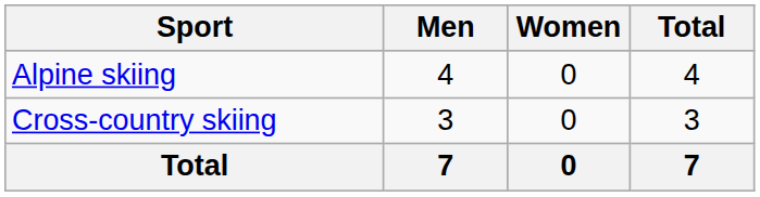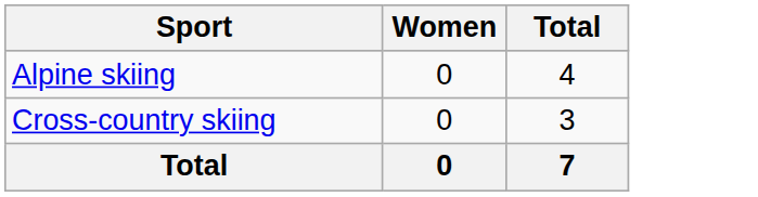- column: Men | 4 | 3 | 7
